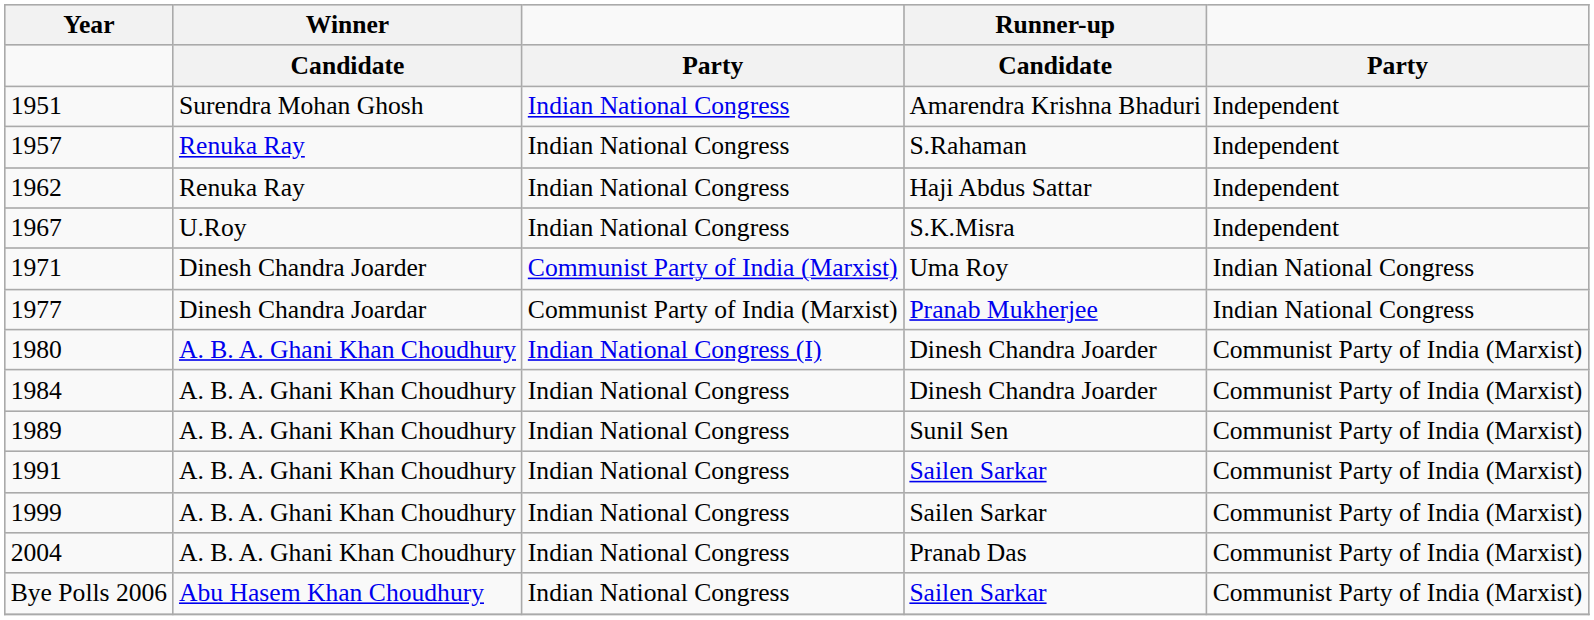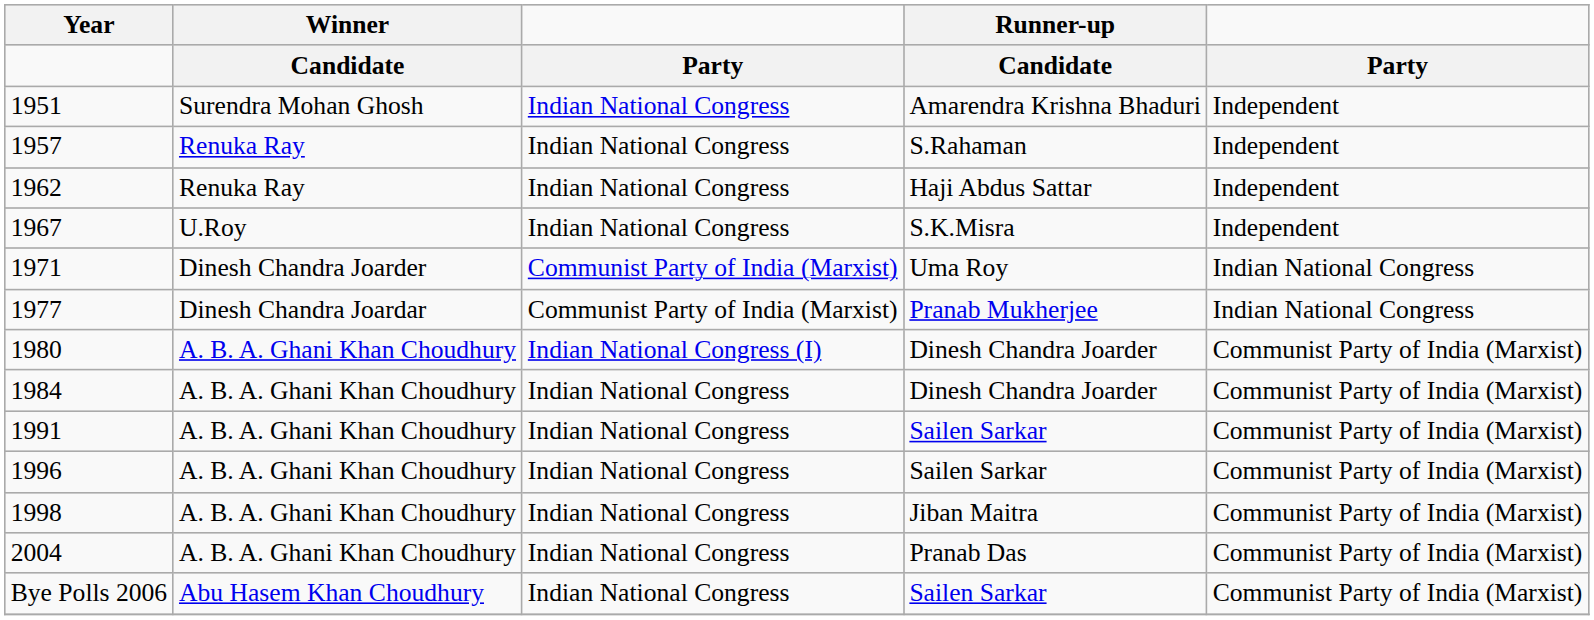- row: 1989 | A. B. A. Ghani Khan Choudhury | Indian National Congress | Sunil Sen | Communist Party of India (Marxist)
+ row: 1996 | A. B. A. Ghani Khan Choudhury | Indian National Congress | Sailen Sarkar | Communist Party of India (Marxist)
+ row: 1998 | A. B. A. Ghani Khan Choudhury | Indian National Congress | Jiban Maitra | Communist Party of India (Marxist)
- row: 1999 | A. B. A. Ghani Khan Choudhury | Indian National Congress | Sailen Sarkar | Communist Party of India (Marxist)
